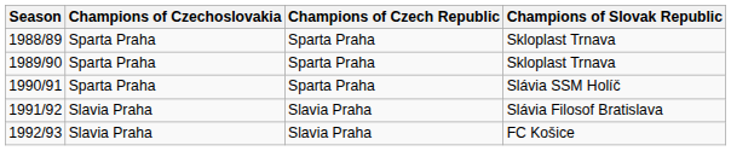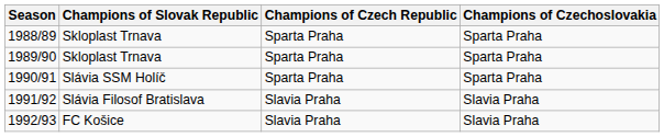columns swapped: Champions of Czechoslovakia <-> Champions of Slovak Republic
